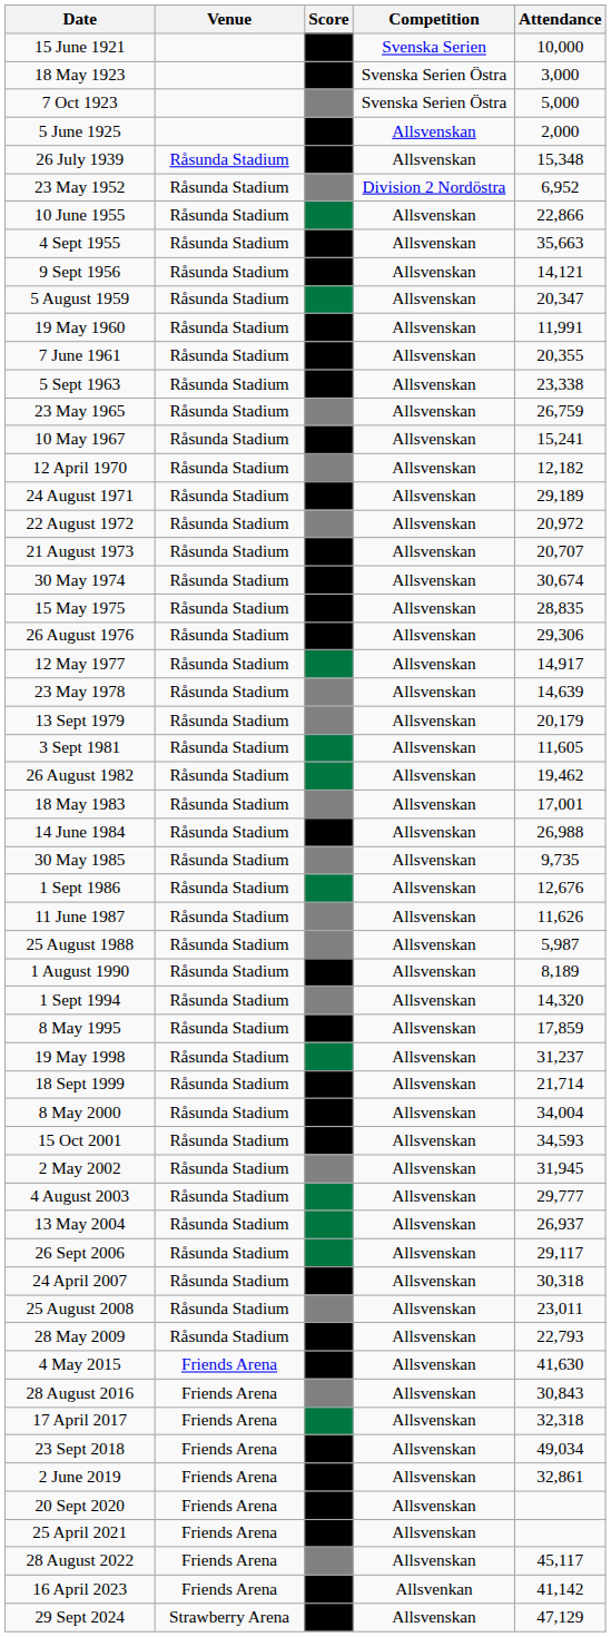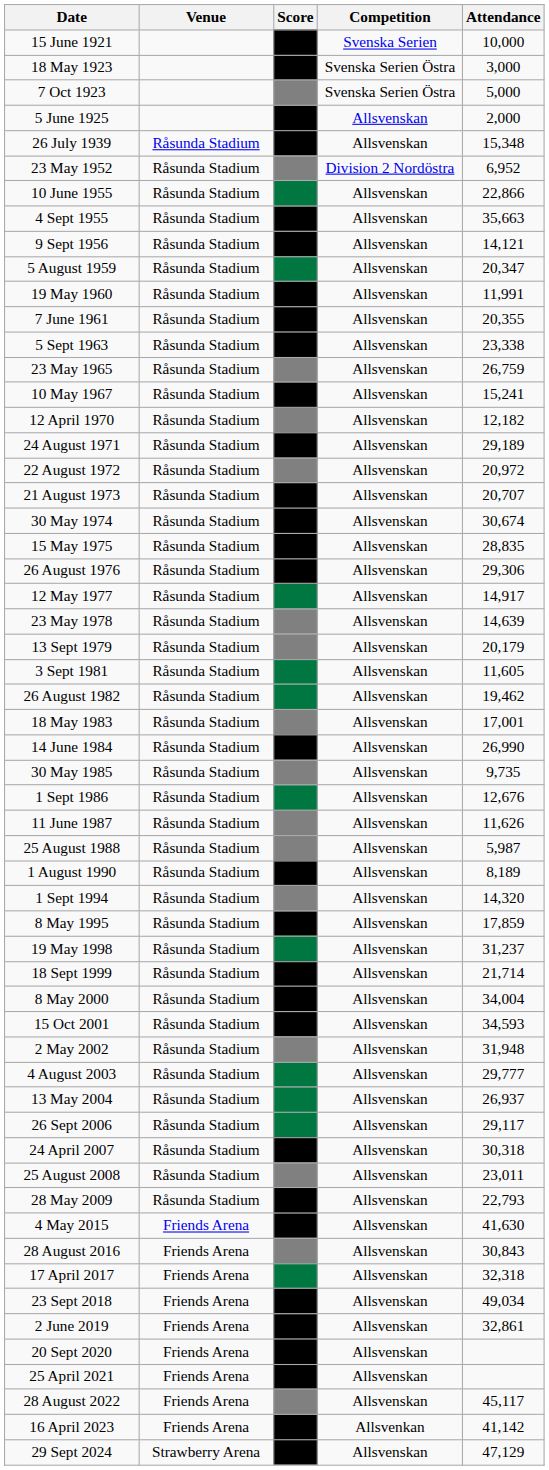14 June 1984 | Attendance: 26,988 -> 26,990
2 May 2002 | Attendance: 31,945 -> 31,948
